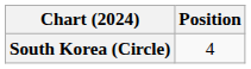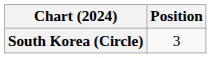South Korea (Circle) | Position: 4 -> 3
